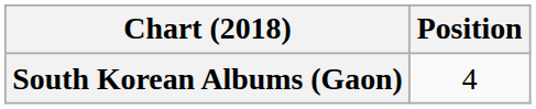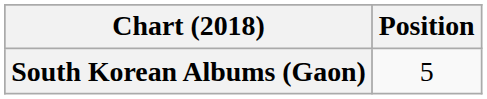South Korean Albums (Gaon) | Position: 4 -> 5
